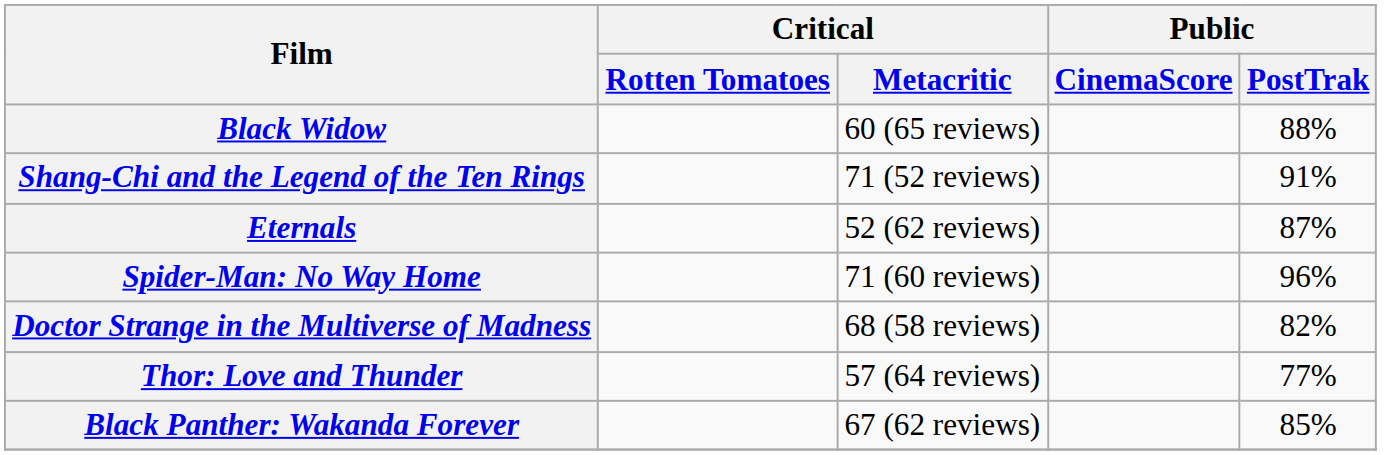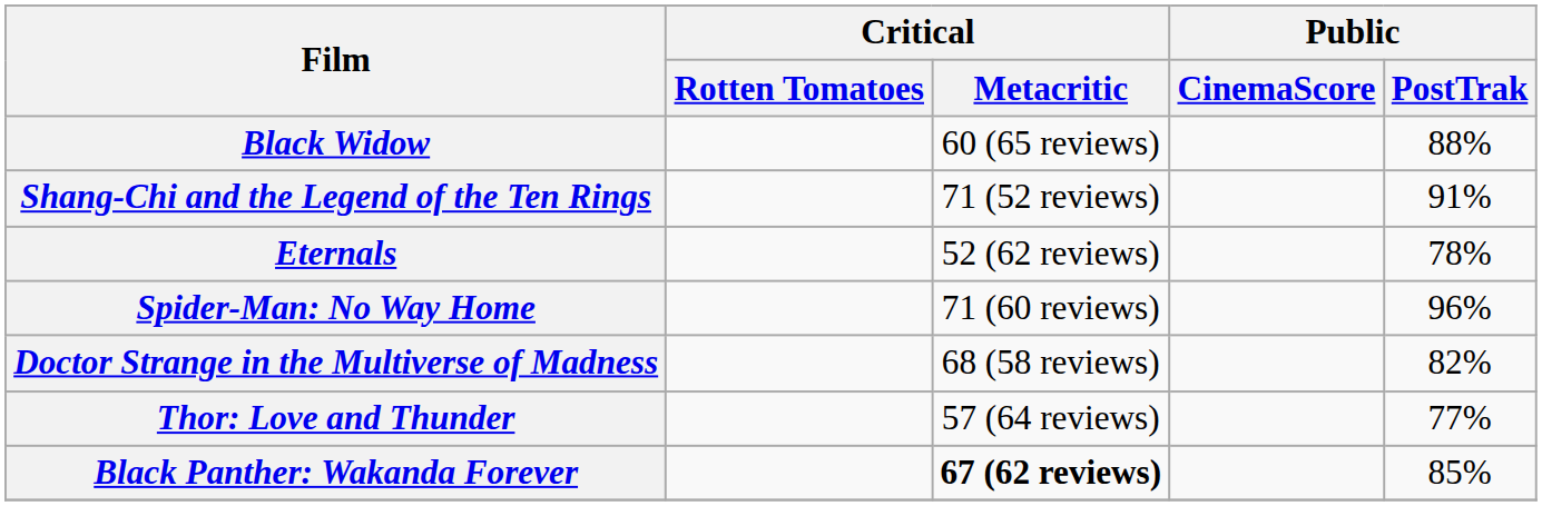Eternals | Public / PostTrak: 87% -> 78%
Black Panther: Wakanda Forever | Critical / Metacritic: normal -> bold
